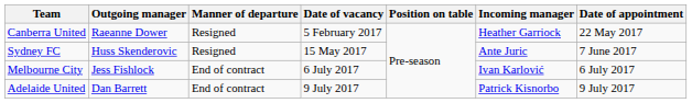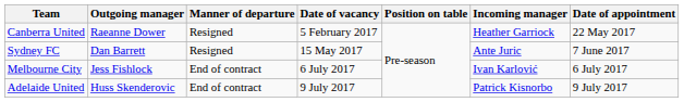Sydney FC | Outgoing manager: Huss Skenderovic -> Dan Barrett
Adelaide United | Outgoing manager: Dan Barrett -> Huss Skenderovic
